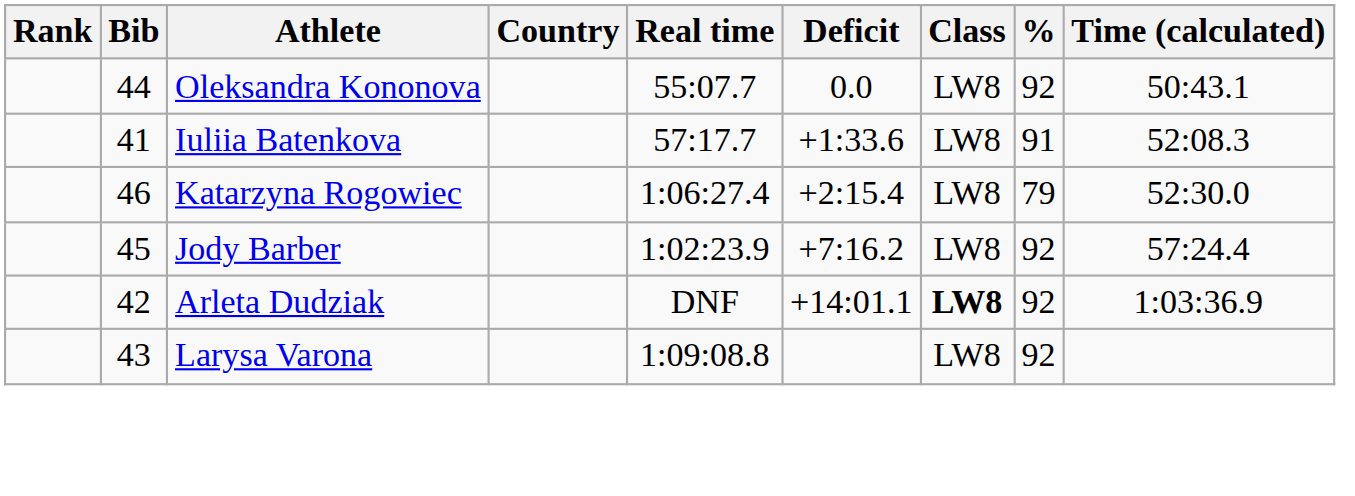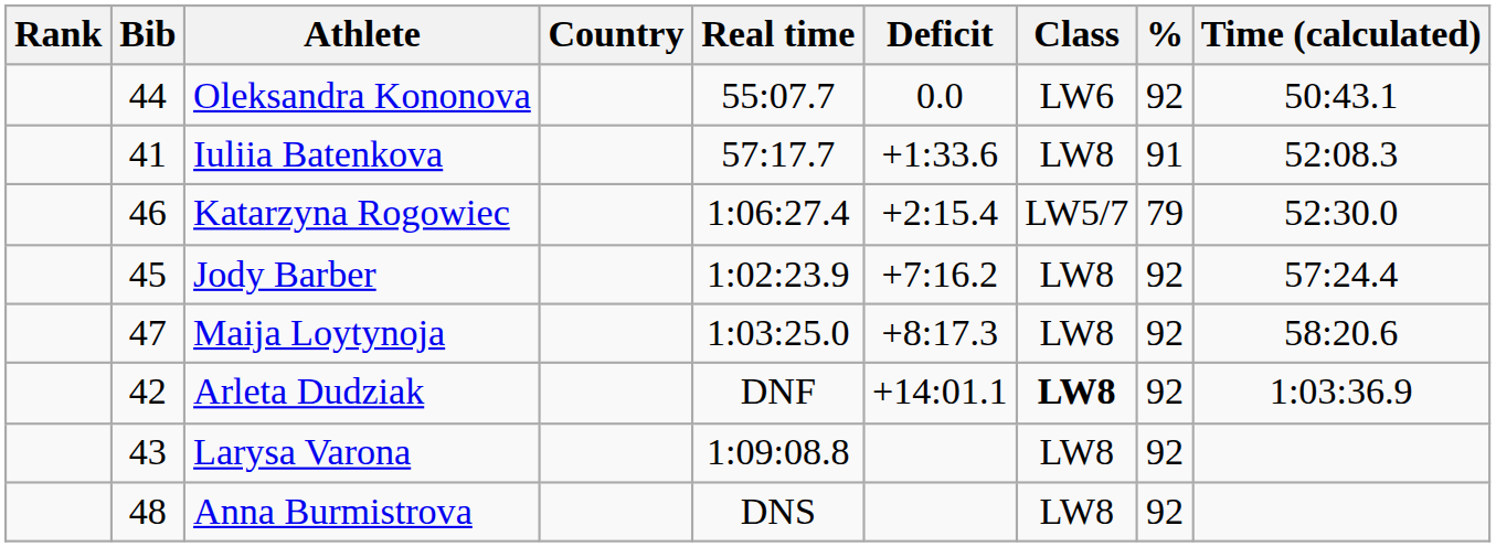Oleksandra Kononova | Class: LW8 -> LW6
Katarzyna Rogowiec | Class: LW8 -> LW5/7
+ row: 47 | Maija Loytynoja | 1:03:25.0 | +8:17.3 | LW8 | 92 | 58:20.6
+ row: 48 | Anna Burmistrova | DNS | LW8 | 92
